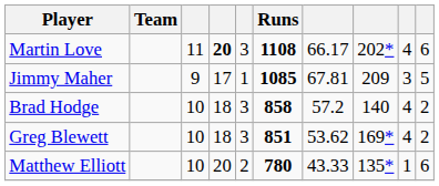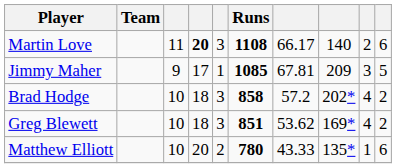Martin Love | column 8: 202* -> 140
Martin Love | column 9: 4 -> 2
Brad Hodge | column 8: 140 -> 202*
